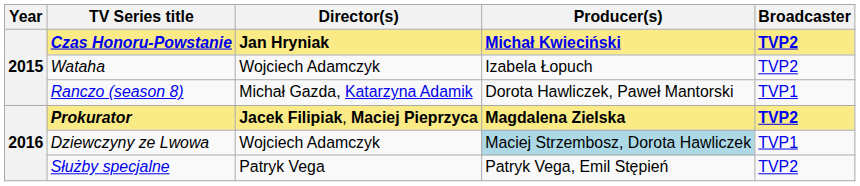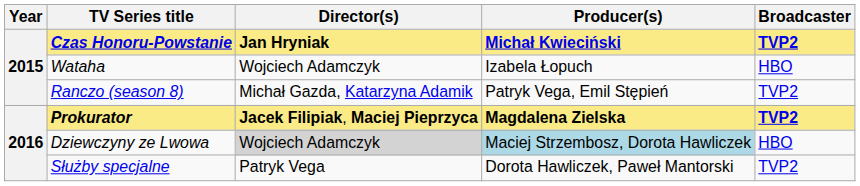Wataha | Broadcaster: TVP2 -> HBO
Ranczo (season 8) | Producer(s): Dorota Hawliczek, Paweł Mantorski -> Patryk Vega, Emil Stępień
Ranczo (season 8) | Broadcaster: TVP1 -> TVP2
Dziewczyny ze Lwowa | Director(s): no background -> lightgrey background
Dziewczyny ze Lwowa | Broadcaster: TVP1 -> HBO
Służby specjalne | Producer(s): Patryk Vega, Emil Stępień -> Dorota Hawliczek, Paweł Mantorski
